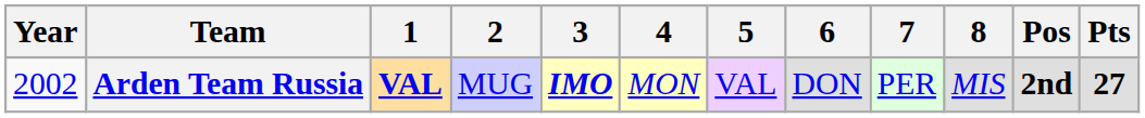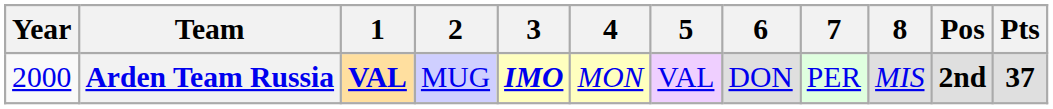Arden Team Russia | Year: 2002 -> 2000
Arden Team Russia | Pts: 27 -> 37
